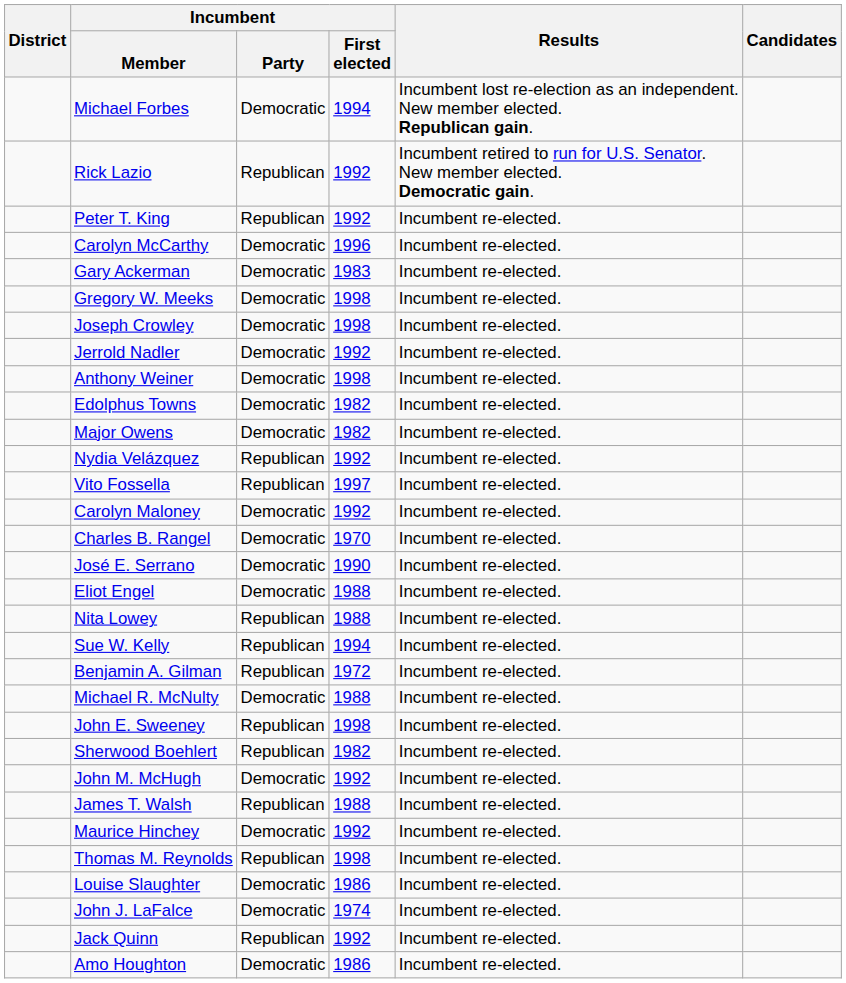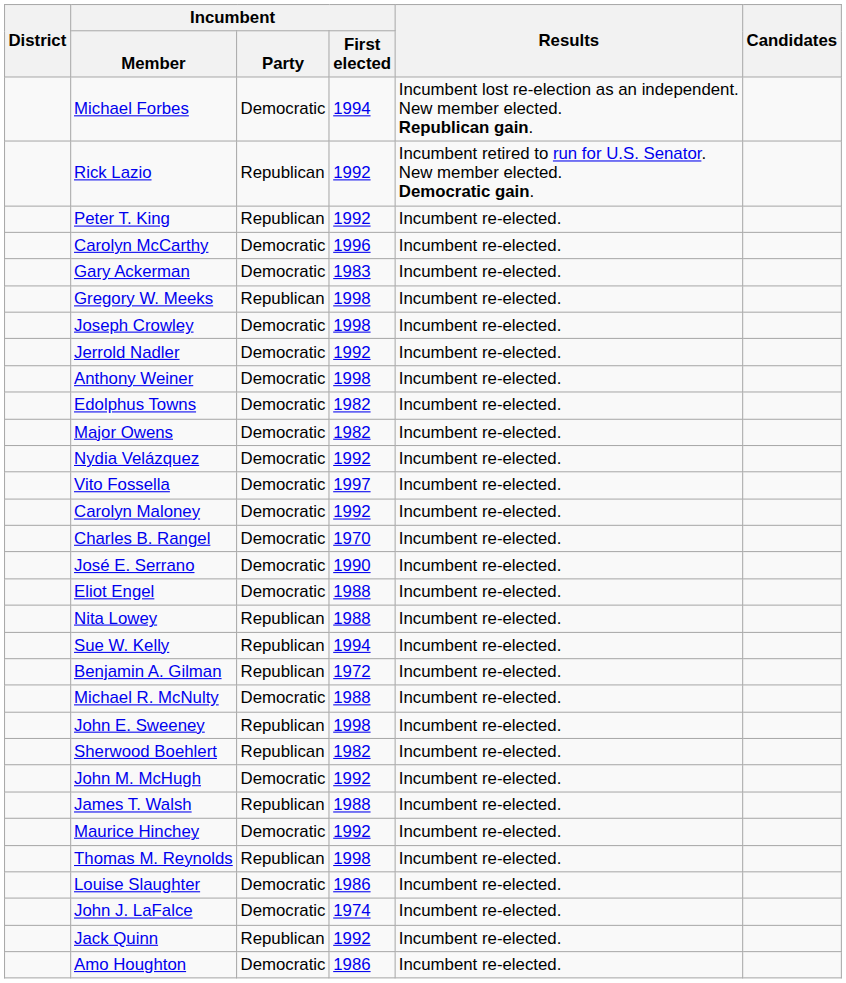Gregory W. Meeks | Incumbent / Party: Democratic -> Republican
Nydia Velázquez | Incumbent / Party: Republican -> Democratic
Vito Fossella | Incumbent / Party: Republican -> Democratic
